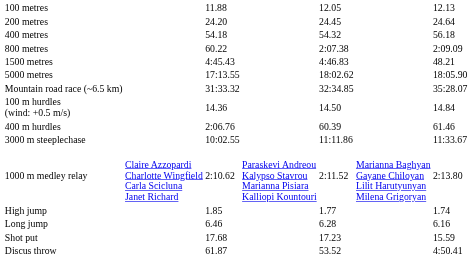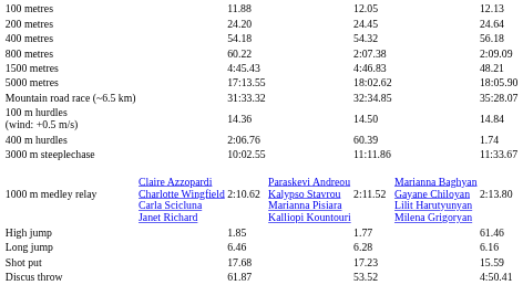400 m hurdles | column 7: 61.46 -> 1.74
High jump | column 7: 1.74 -> 61.46
